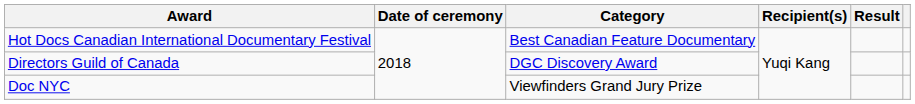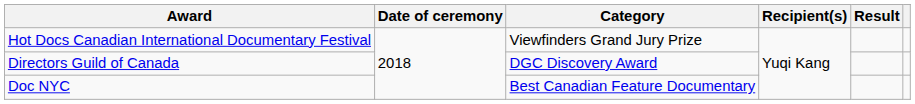Hot Docs Canadian International Documentary Festival | Category: Best Canadian Feature Documentary -> Viewfinders Grand Jury Prize
Doc NYC | Category: Viewfinders Grand Jury Prize -> Best Canadian Feature Documentary
